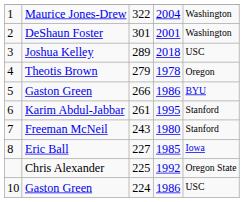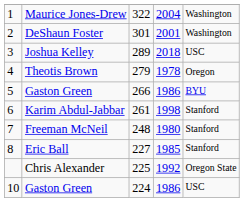Karim Abdul-Jabbar | column 4: 1995 -> 1998
Freeman McNeil | column 3: 243 -> 248
Eric Ball | column 5: Iowa -> Stanford
